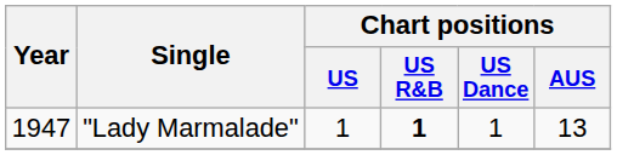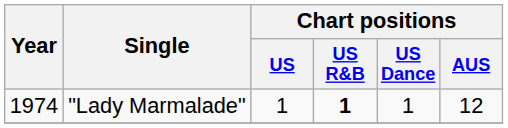"Lady Marmalade" | Year: 1947 -> 1974
"Lady Marmalade" | Chart positions / AUS: 13 -> 12
